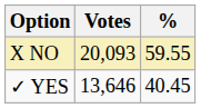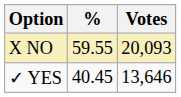columns swapped: Votes <-> %
